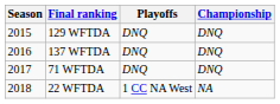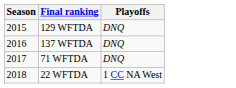- column: Championship | DNQ | DNQ | DNQ | NA
